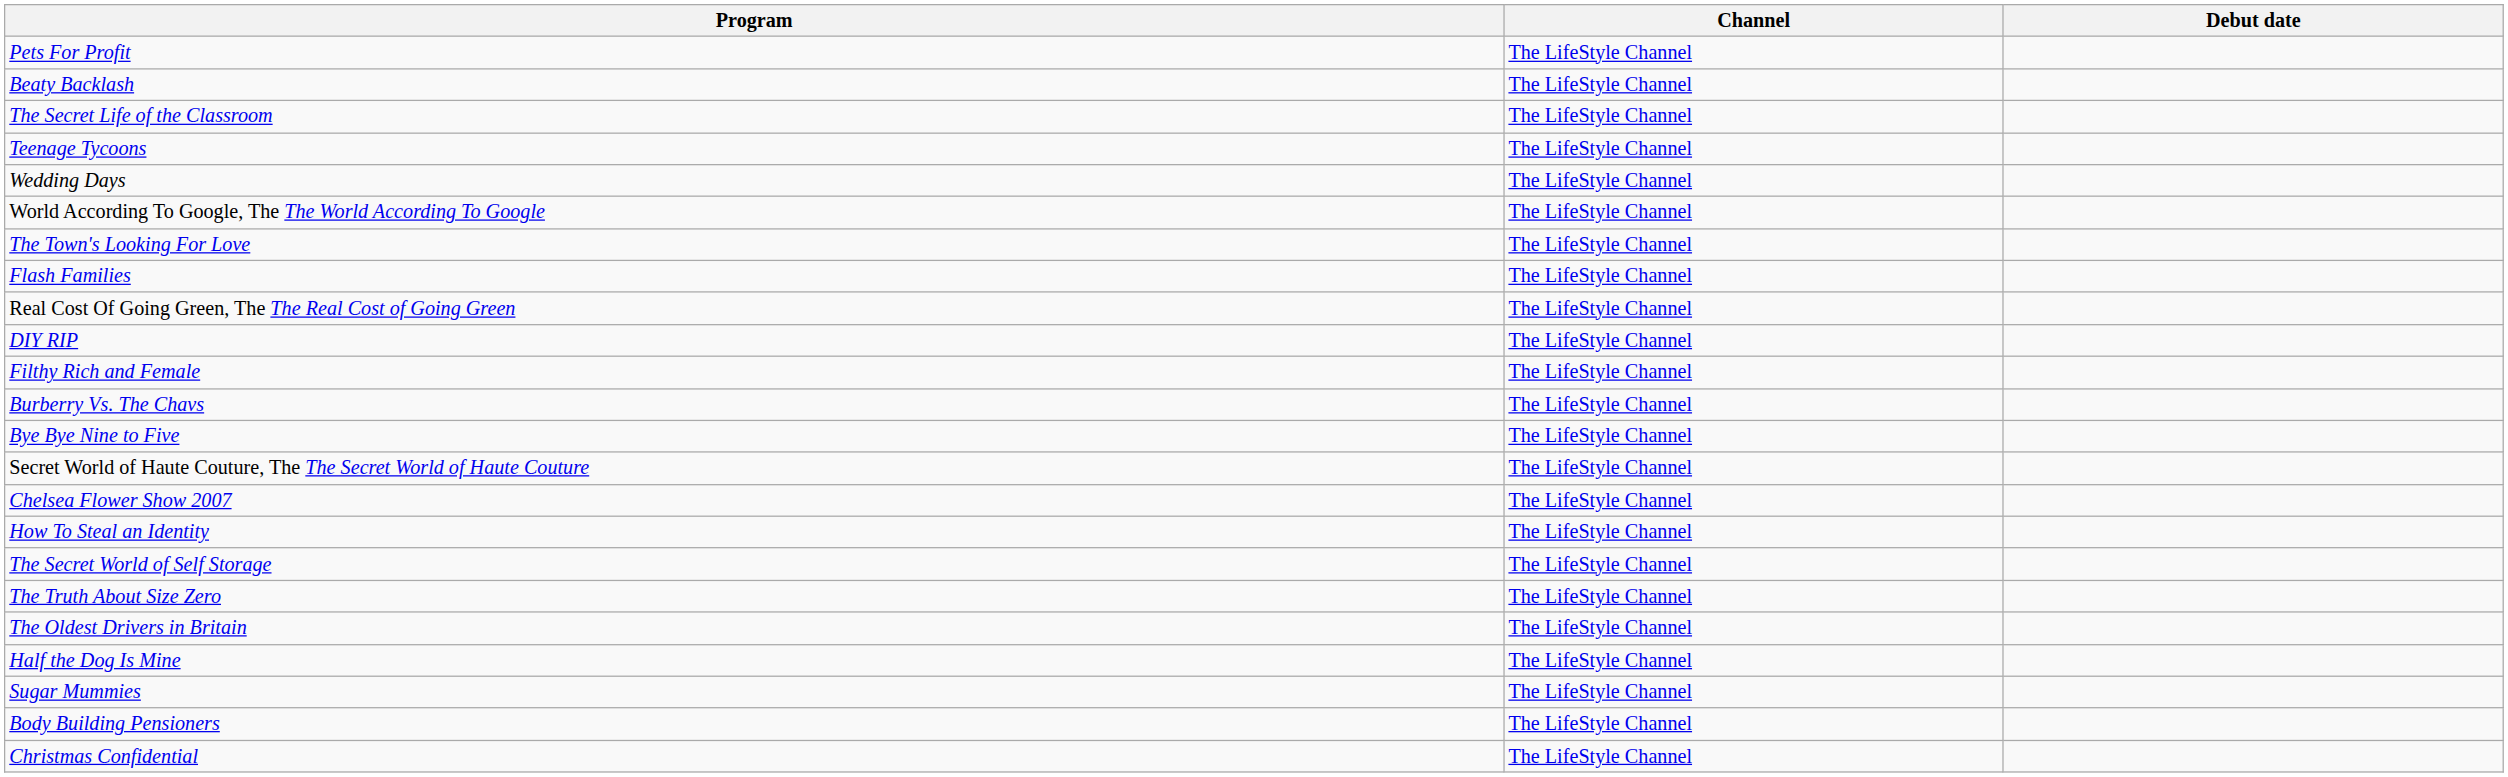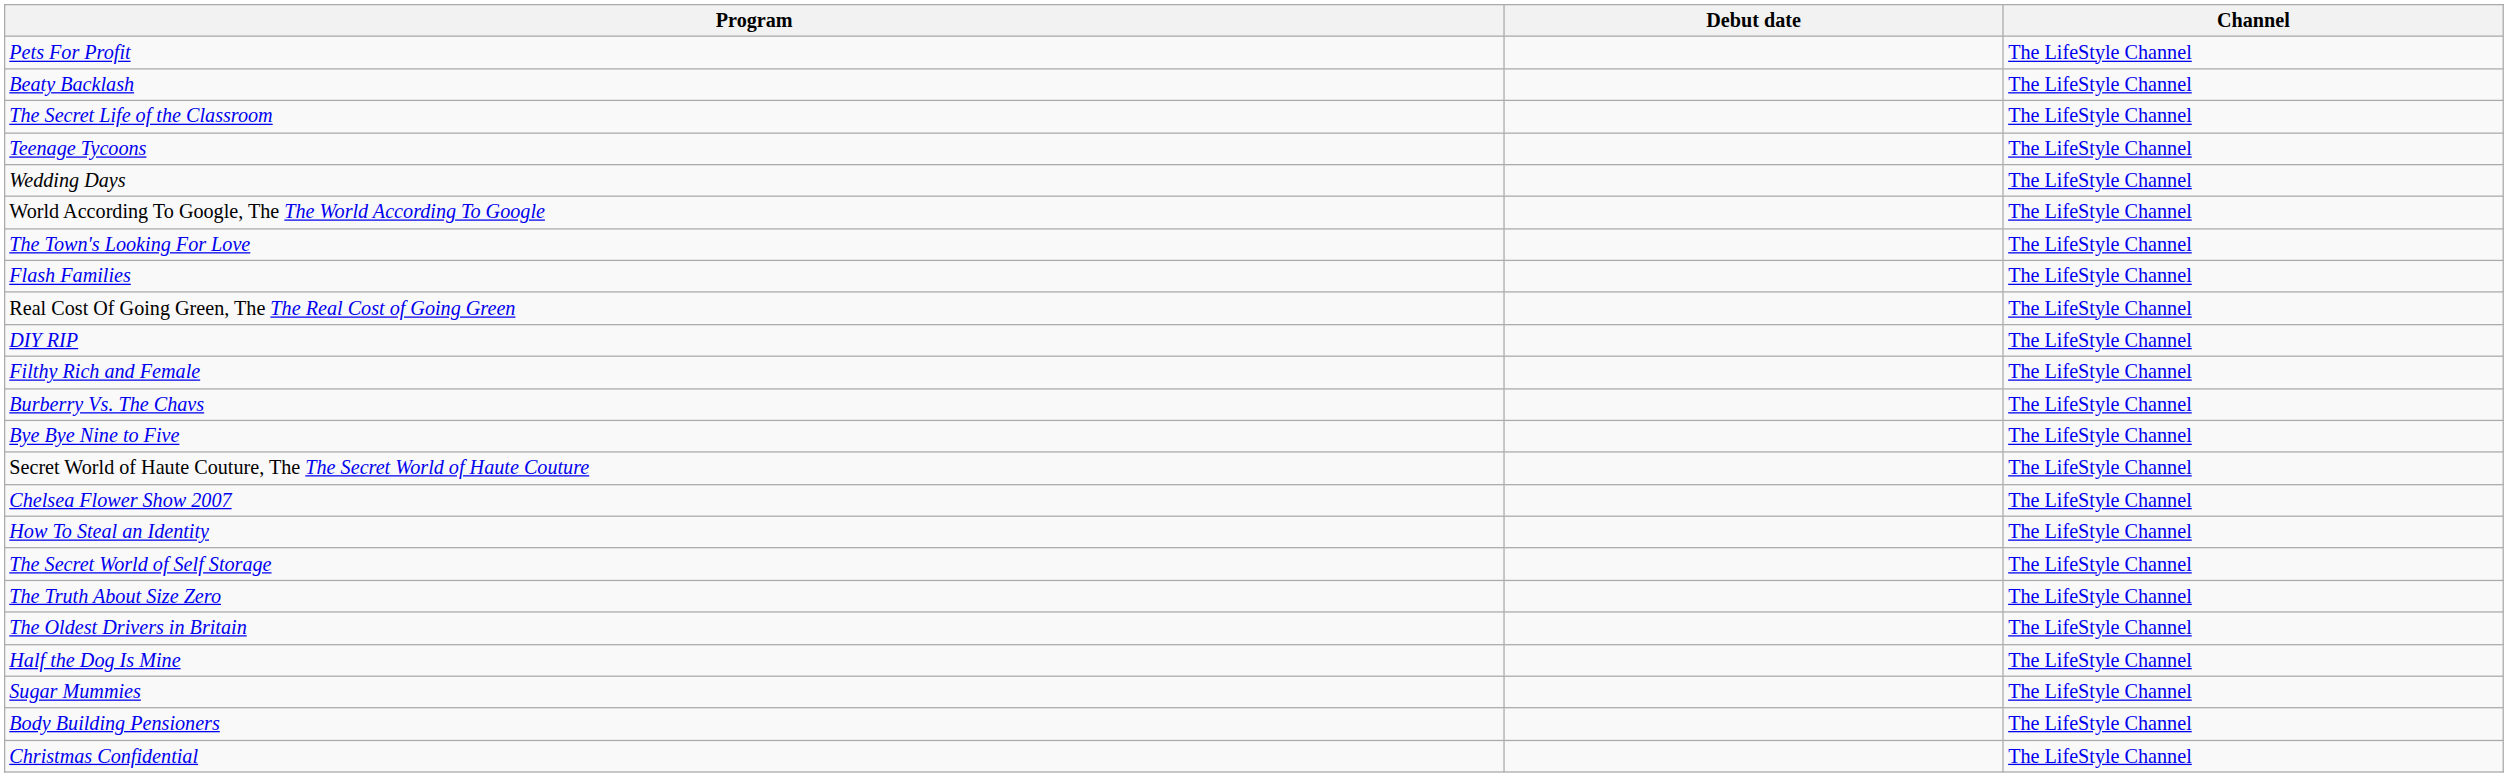columns swapped: Channel <-> Debut date
